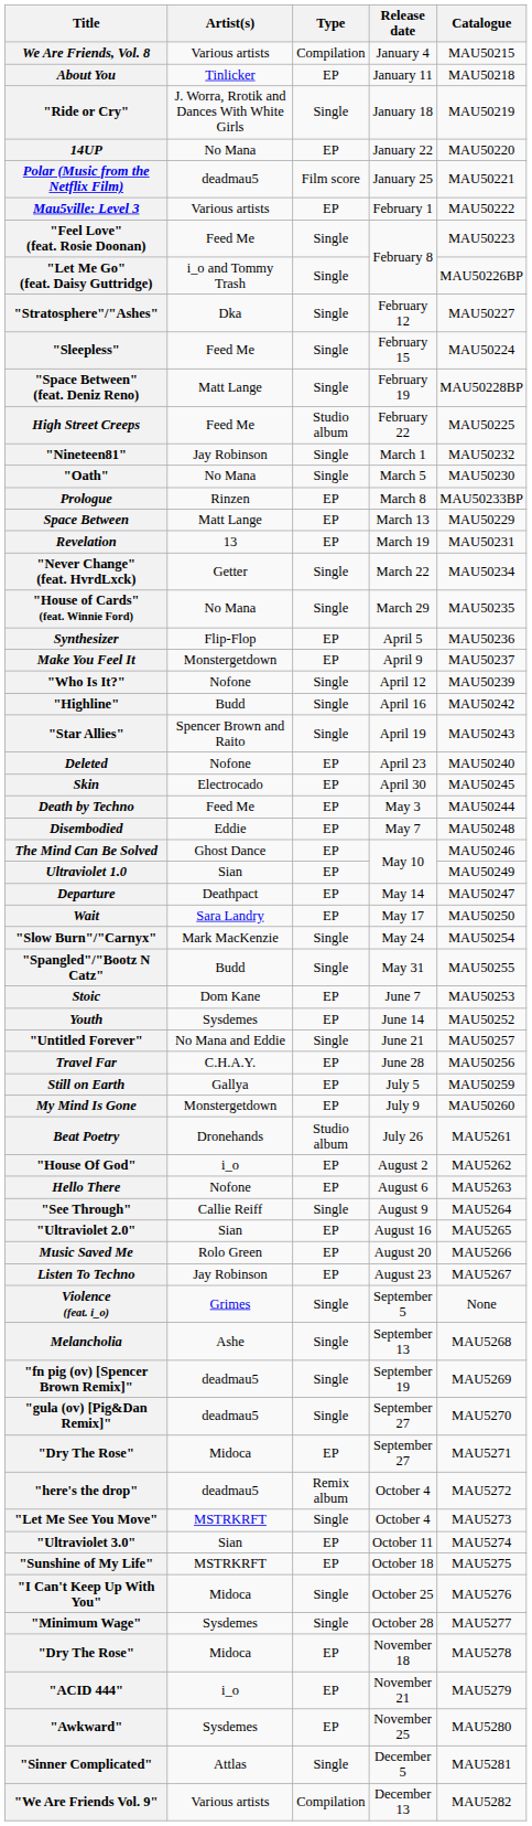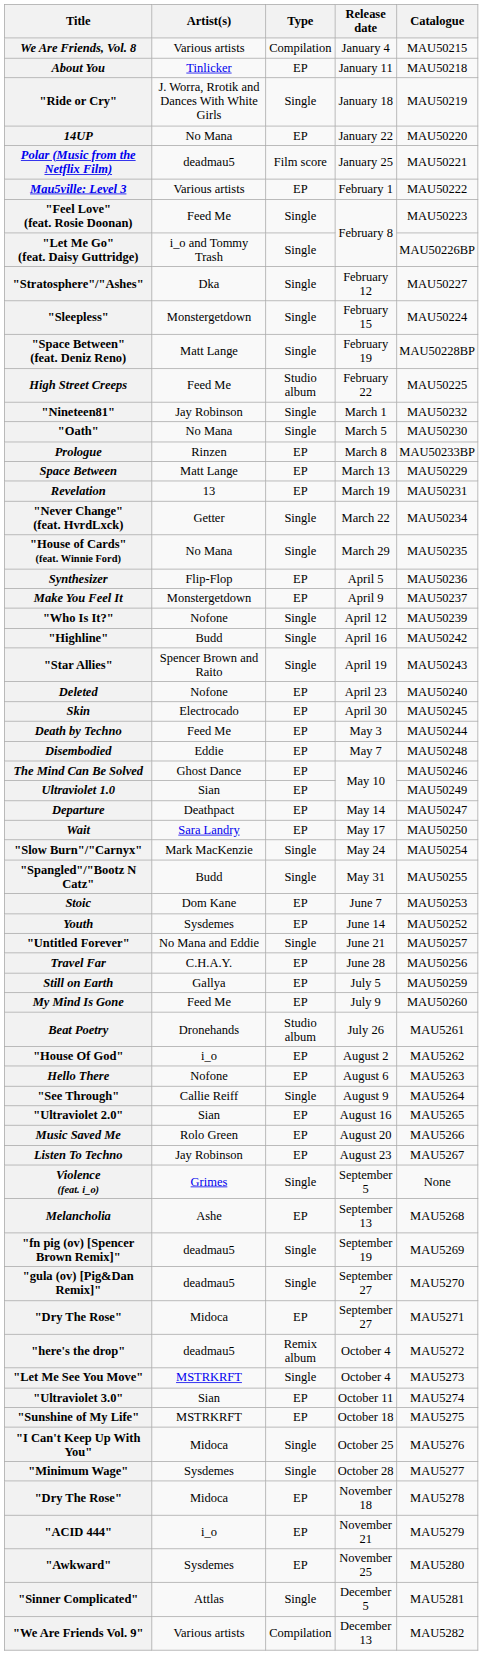"Sleepless" | Artist(s): Feed Me -> Monstergetdown
My Mind Is Gone | Artist(s): Monstergetdown -> Feed Me
Melancholia | Type: Single -> EP
